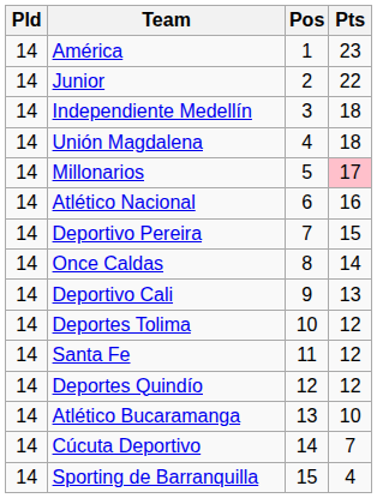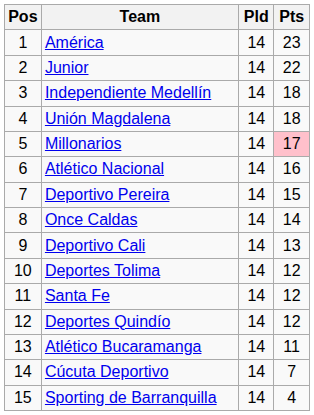columns swapped: Pos <-> Pld
Atlético Bucaramanga | Pts: 10 -> 11
